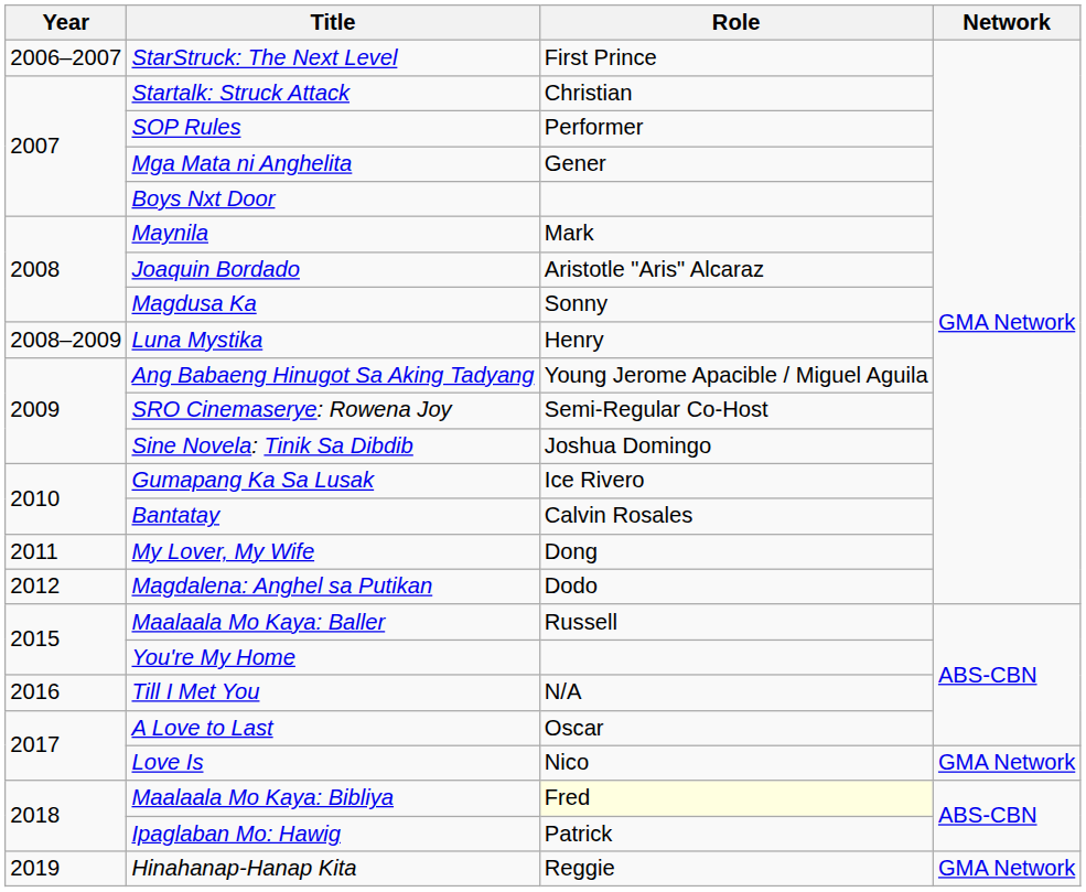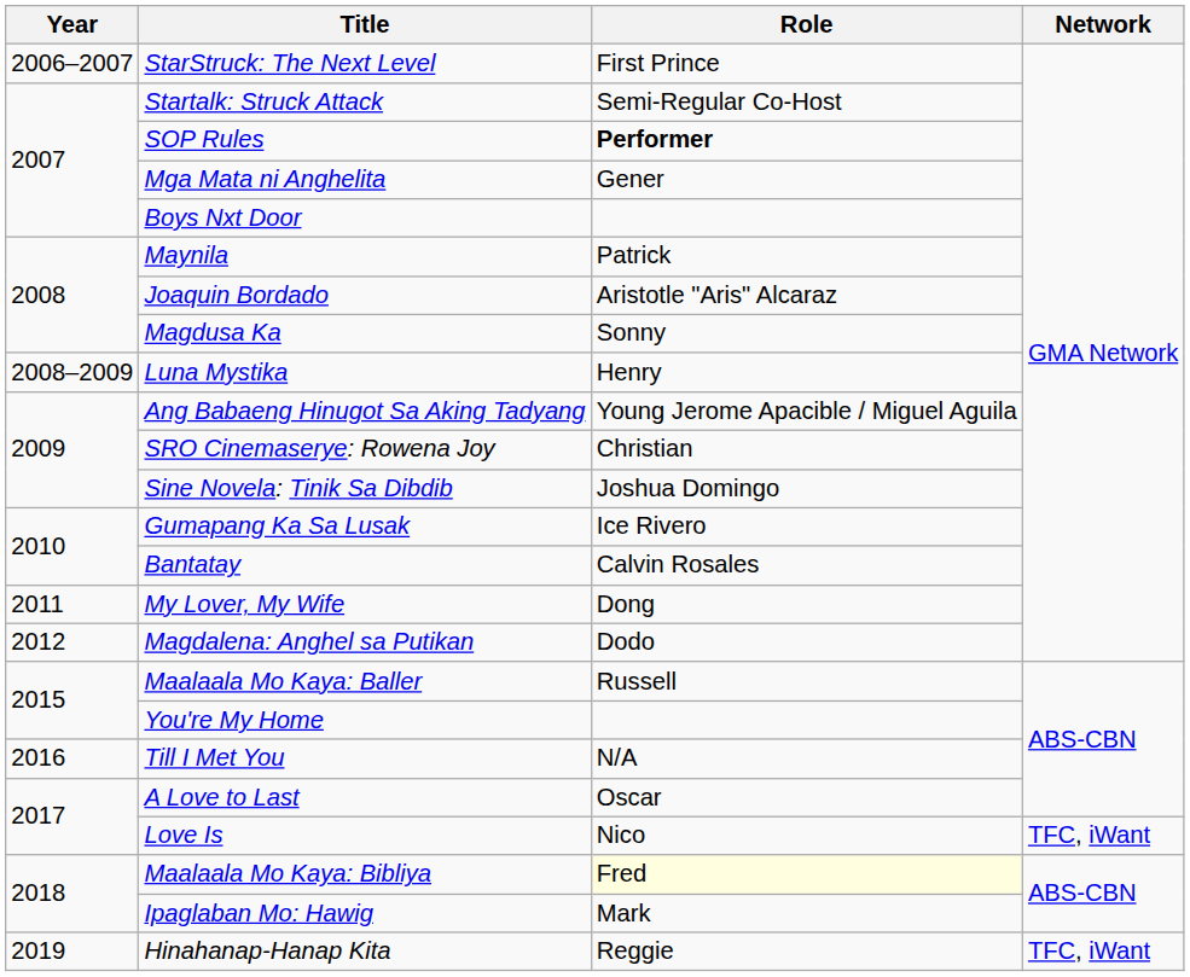Startalk: Struck Attack | Role: Christian -> Semi-Regular Co-Host
SOP Rules | Role: normal -> bold
Maynila | Role: Mark -> Patrick
SRO Cinemaserye: Rowena Joy | Role: Semi-Regular Co-Host -> Christian
Love Is | Network: GMA Network -> TFC, iWant
Ipaglaban Mo: Hawig | Role: Patrick -> Mark
Hinahanap-Hanap Kita | Network: GMA Network -> TFC, iWant
